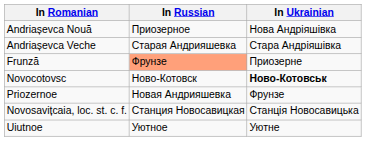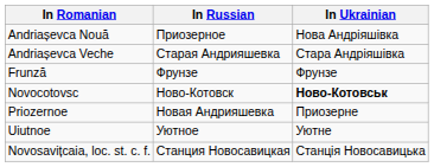Frunză | In Russian: lightsalmon background -> no background
Frunză | In Ukrainian: Приозерне -> Фрунзе
Priozernoe | In Ukrainian: Фрунзе -> Приозерне
rows swapped: Uiutnoe <-> Novosavițcaia, loc. st. c. f.
